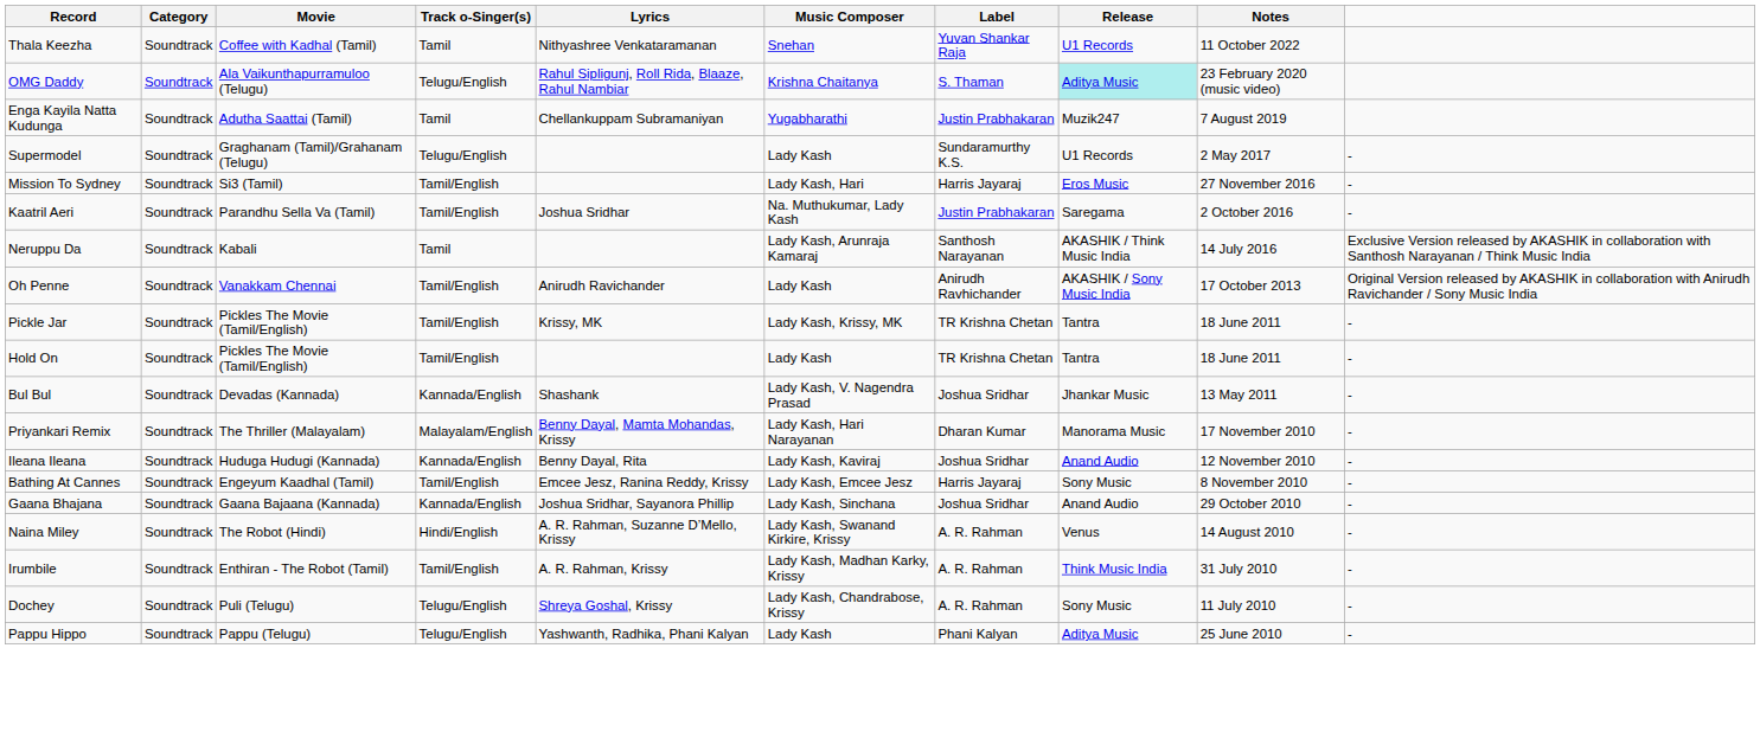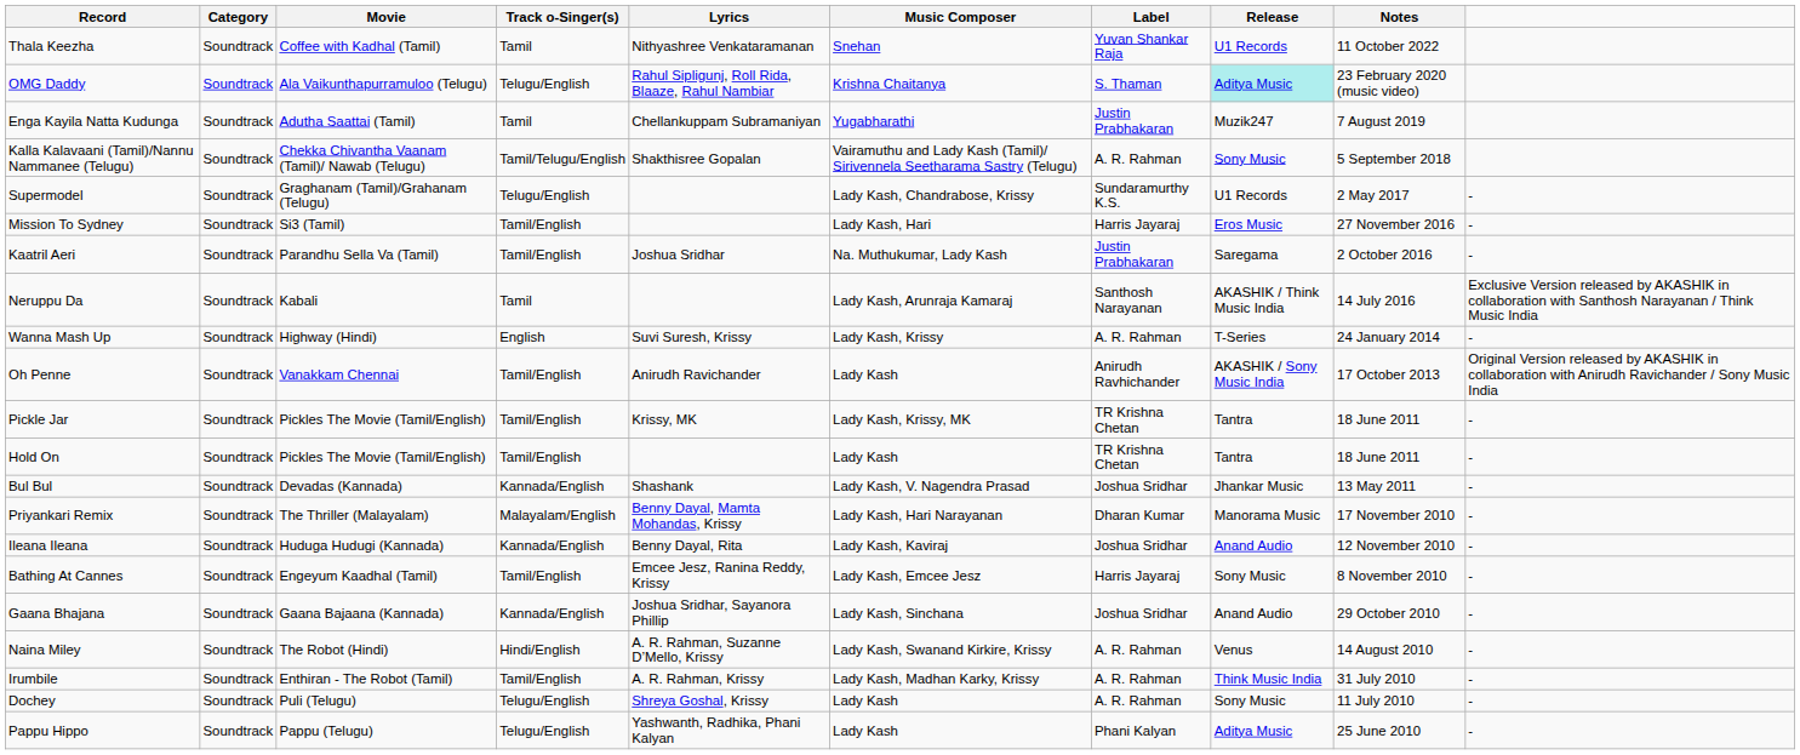+ row: Kalla Kalavaani (Tamil)/Nannu Nammanee (Telugu) | Soundtrack | Chekka Chivantha Vaanam (Tamil)/ Nawab (Telugu) | Tamil/Telugu/English | Shakthisree Gopalan | Vairamuthu and Lady Kash (Tamil)/ Sirivennela Seetharama Sastry (Telugu) | A. R. Rahman | Sony Music | 5 September 2018
Supermodel | Music Composer: Lady Kash -> Lady Kash, Chandrabose, Krissy
+ row: Wanna Mash Up | Soundtrack | Highway (Hindi) | English | Suvi Suresh, Krissy | Lady Kash, Krissy | A. R. Rahman | T-Series | 24 January 2014 | -
Dochey | Music Composer: Lady Kash, Chandrabose, Krissy -> Lady Kash
